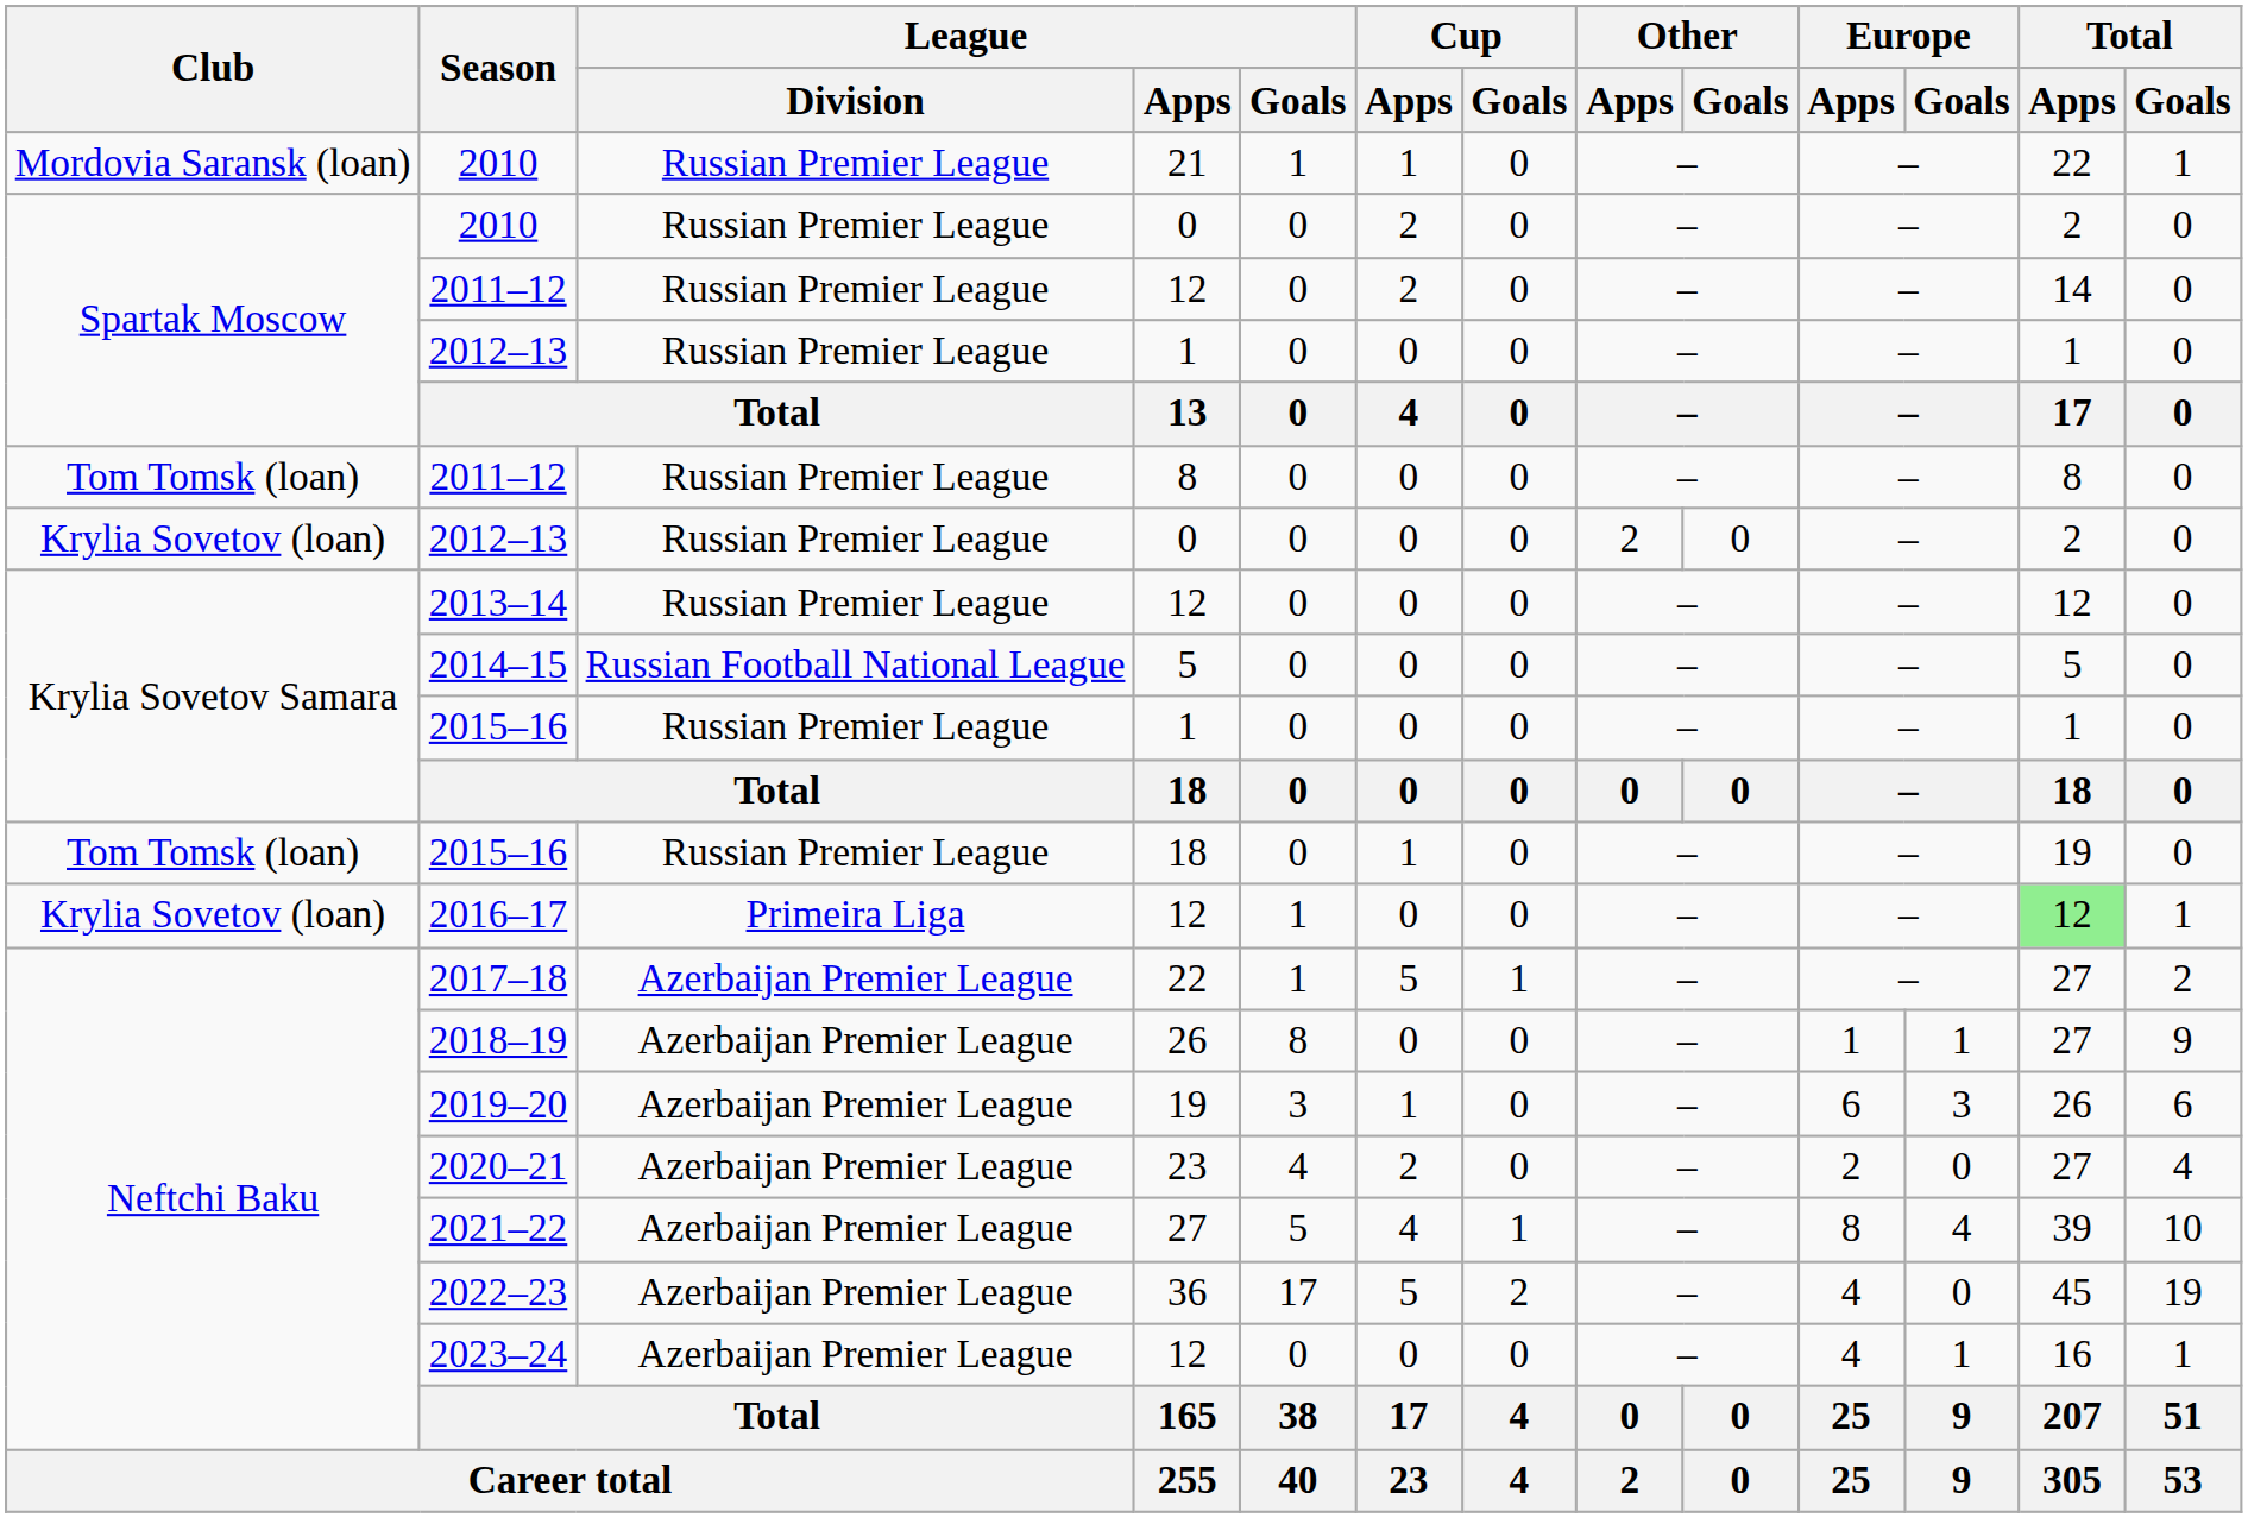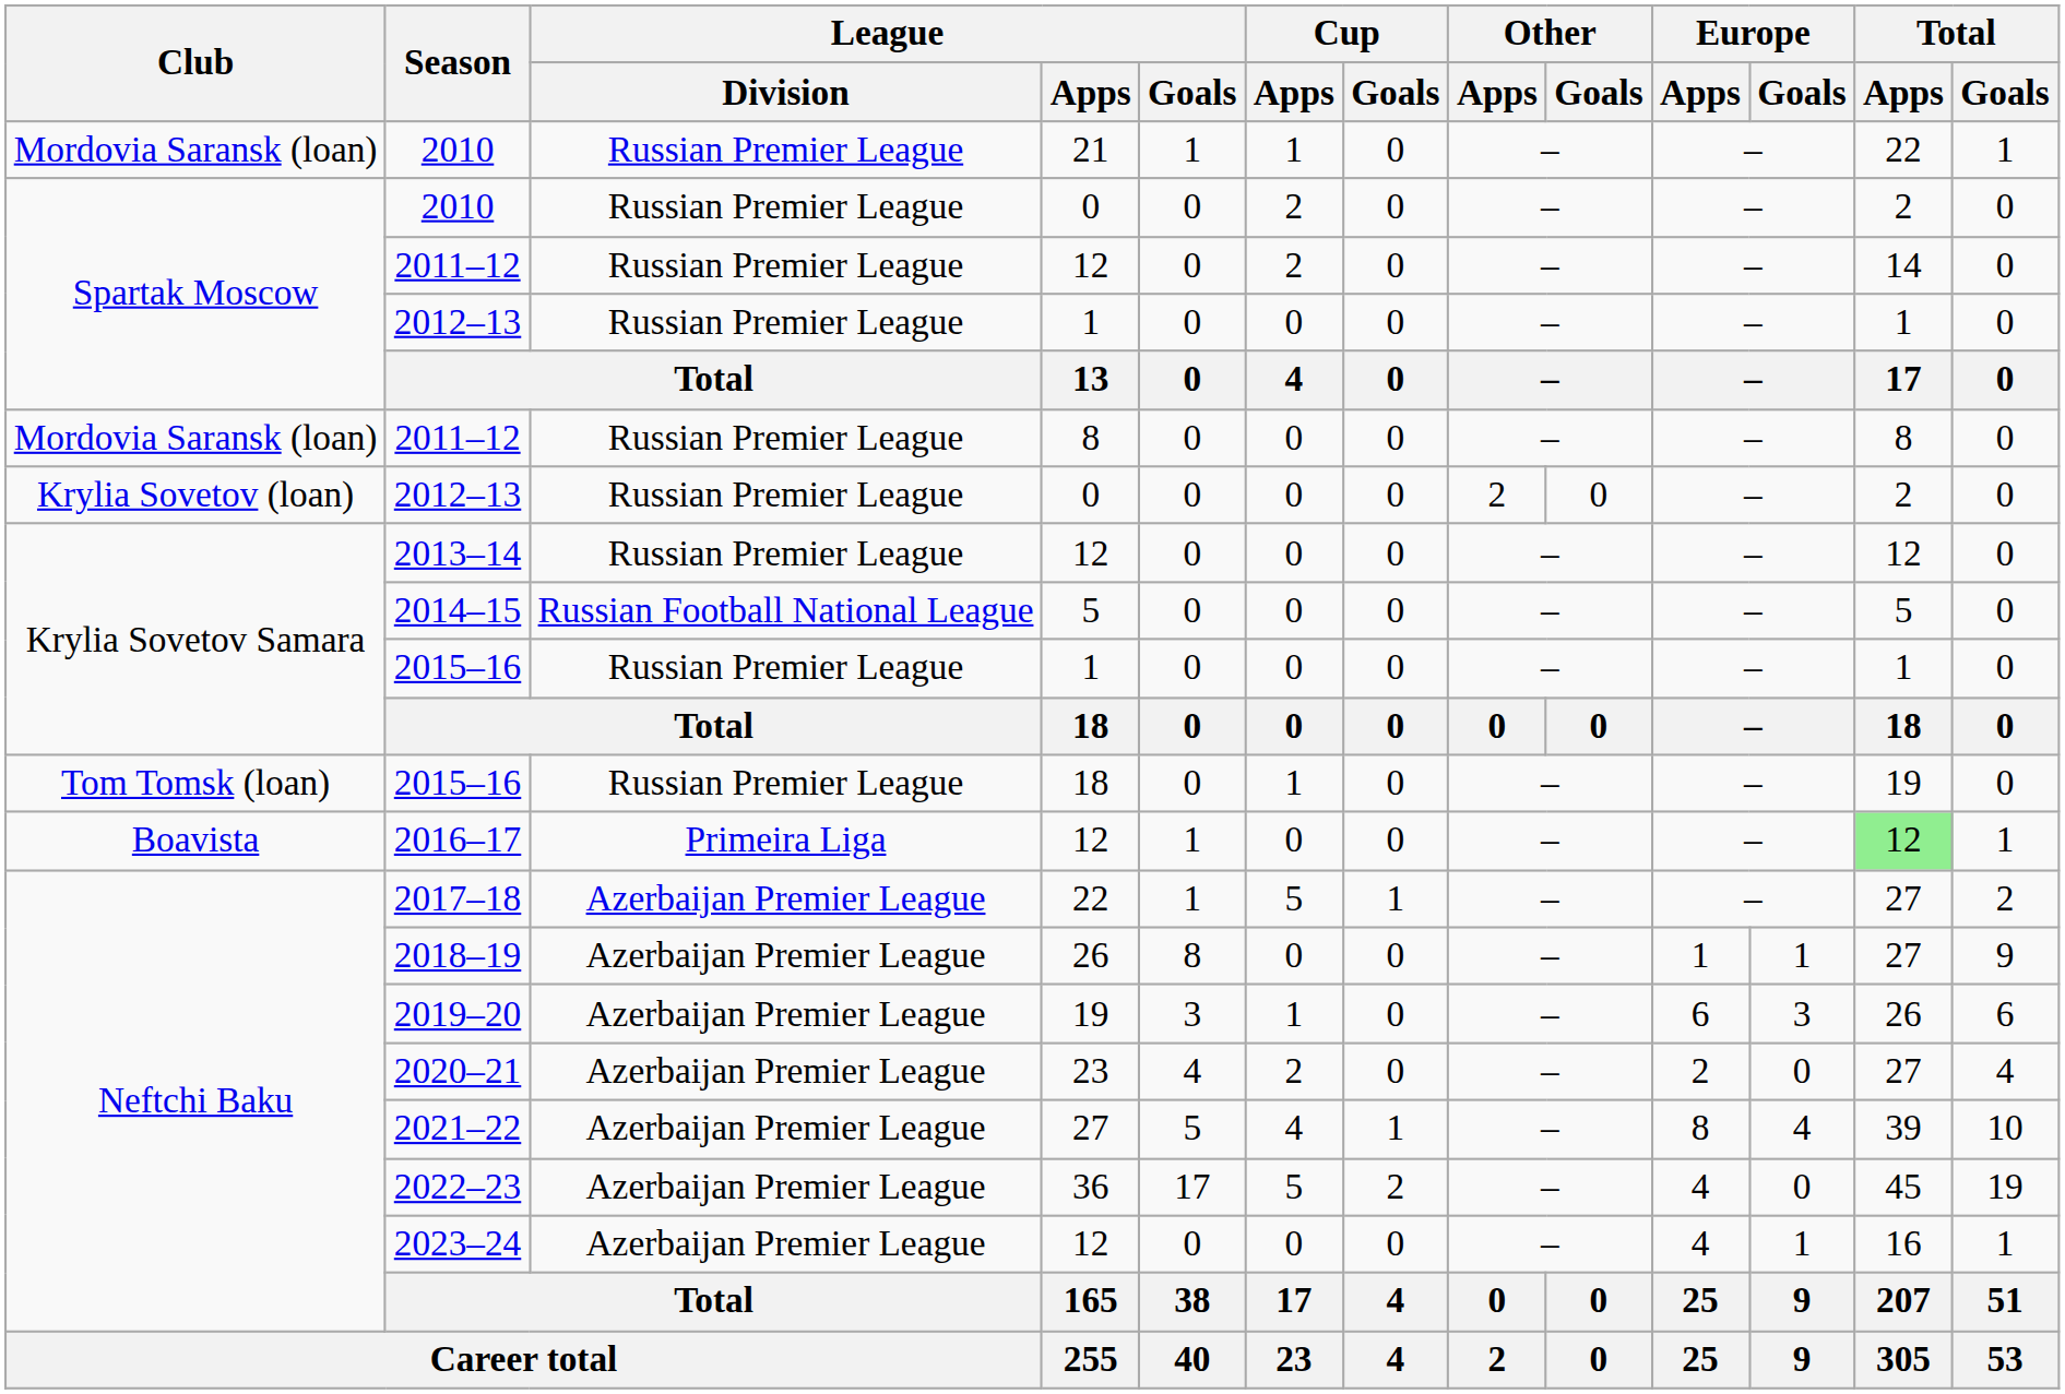2011–12 / 8 | Club: Tom Tomsk (loan) -> Mordovia Saransk (loan)
2016–17 | Club: Krylia Sovetov (loan) -> Boavista
